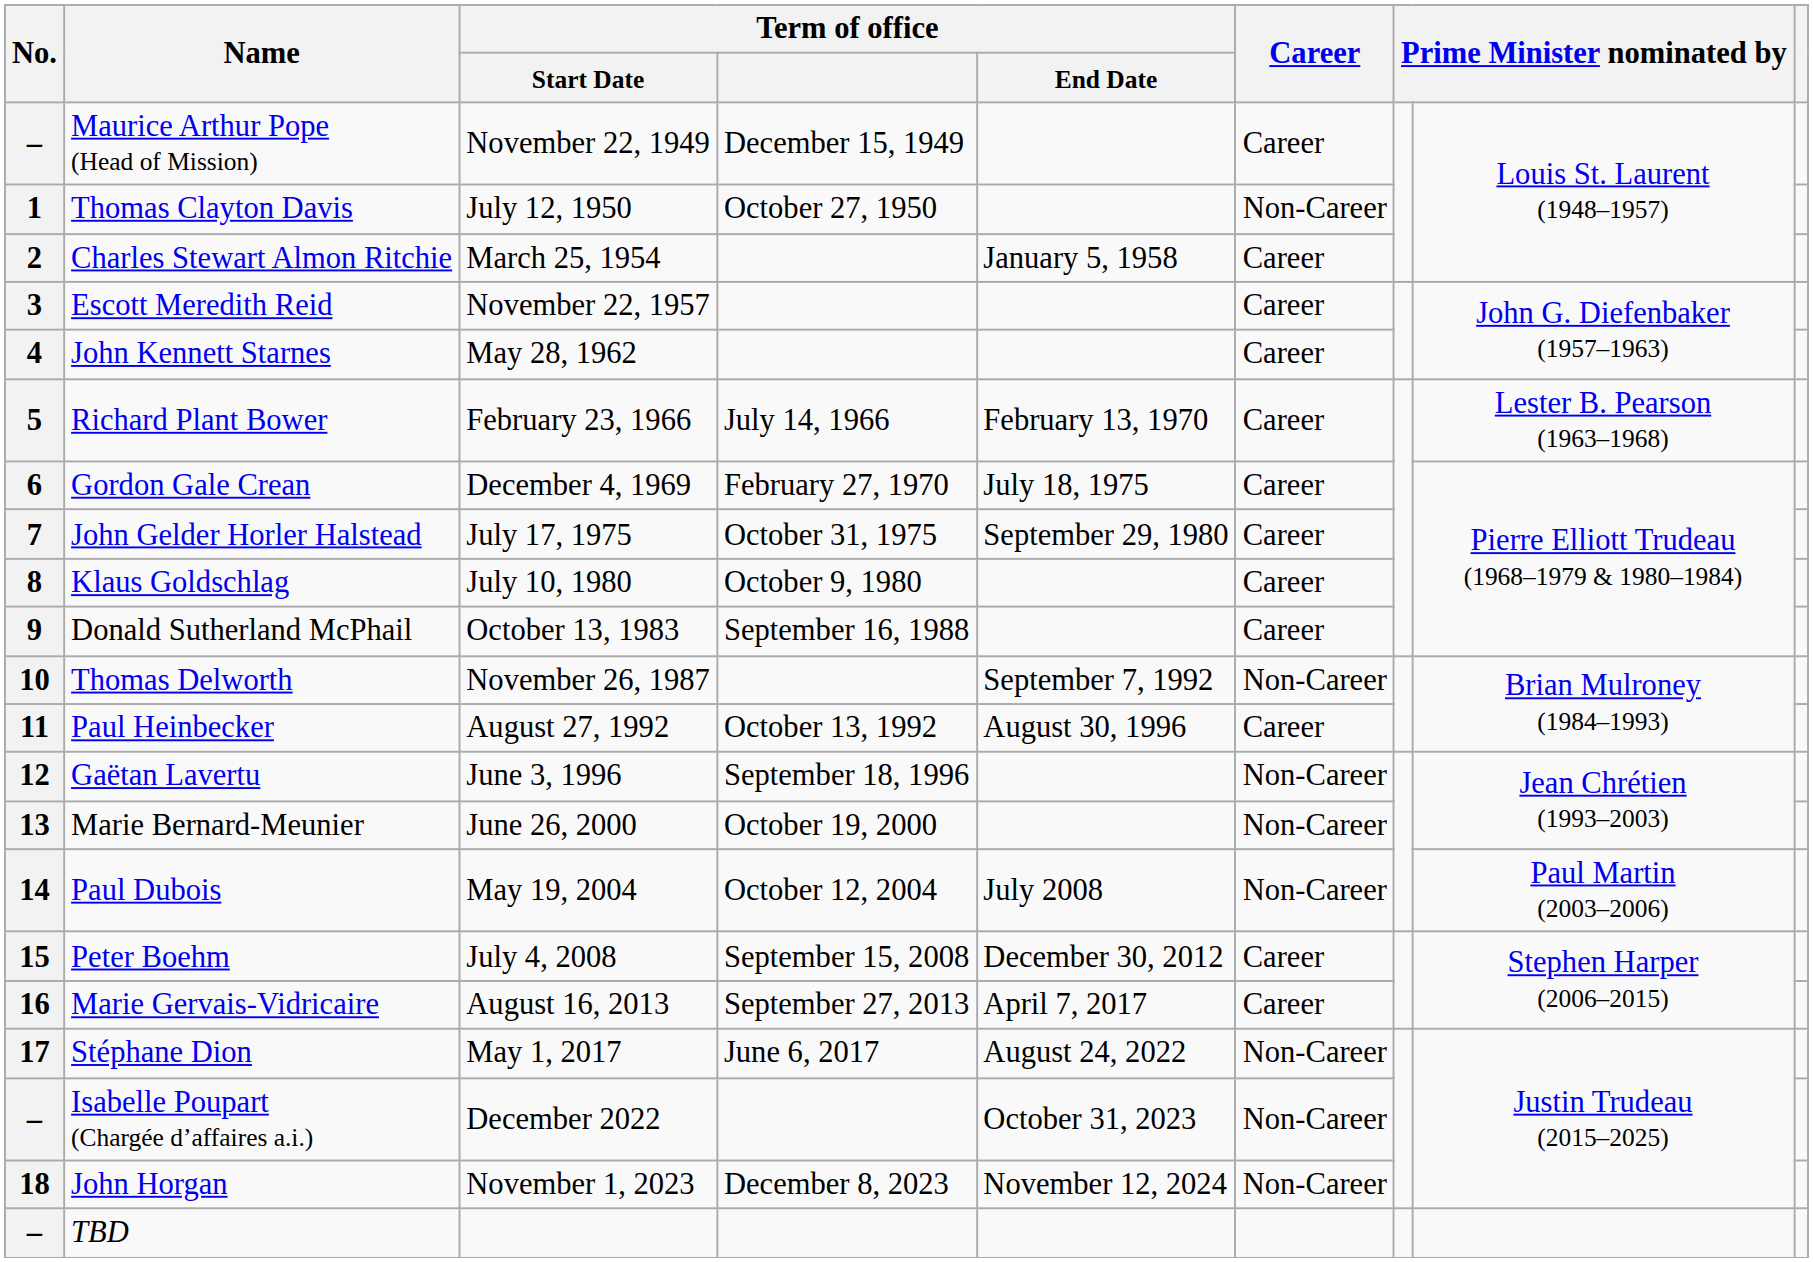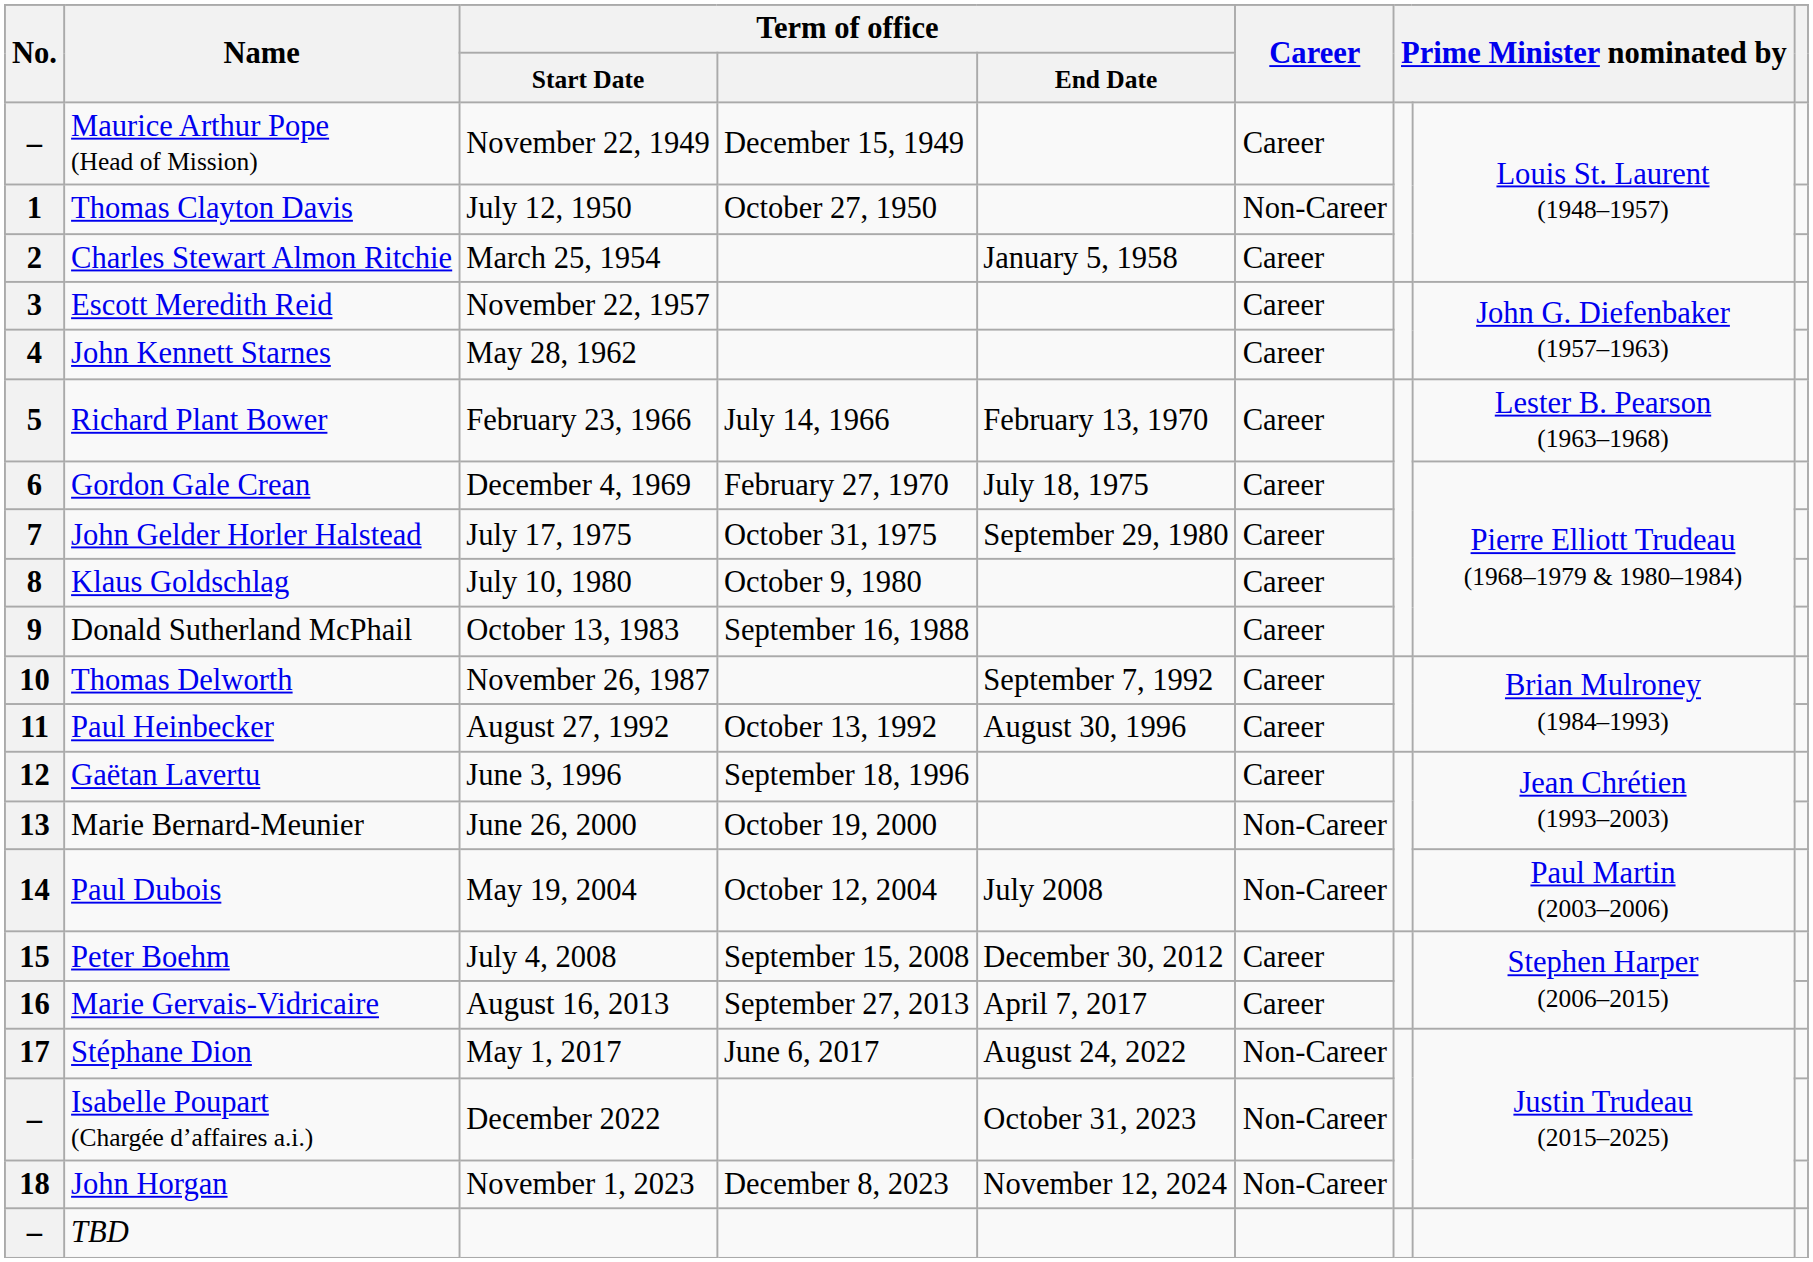10 | Career: Non-Career -> Career
12 | Career: Non-Career -> Career
